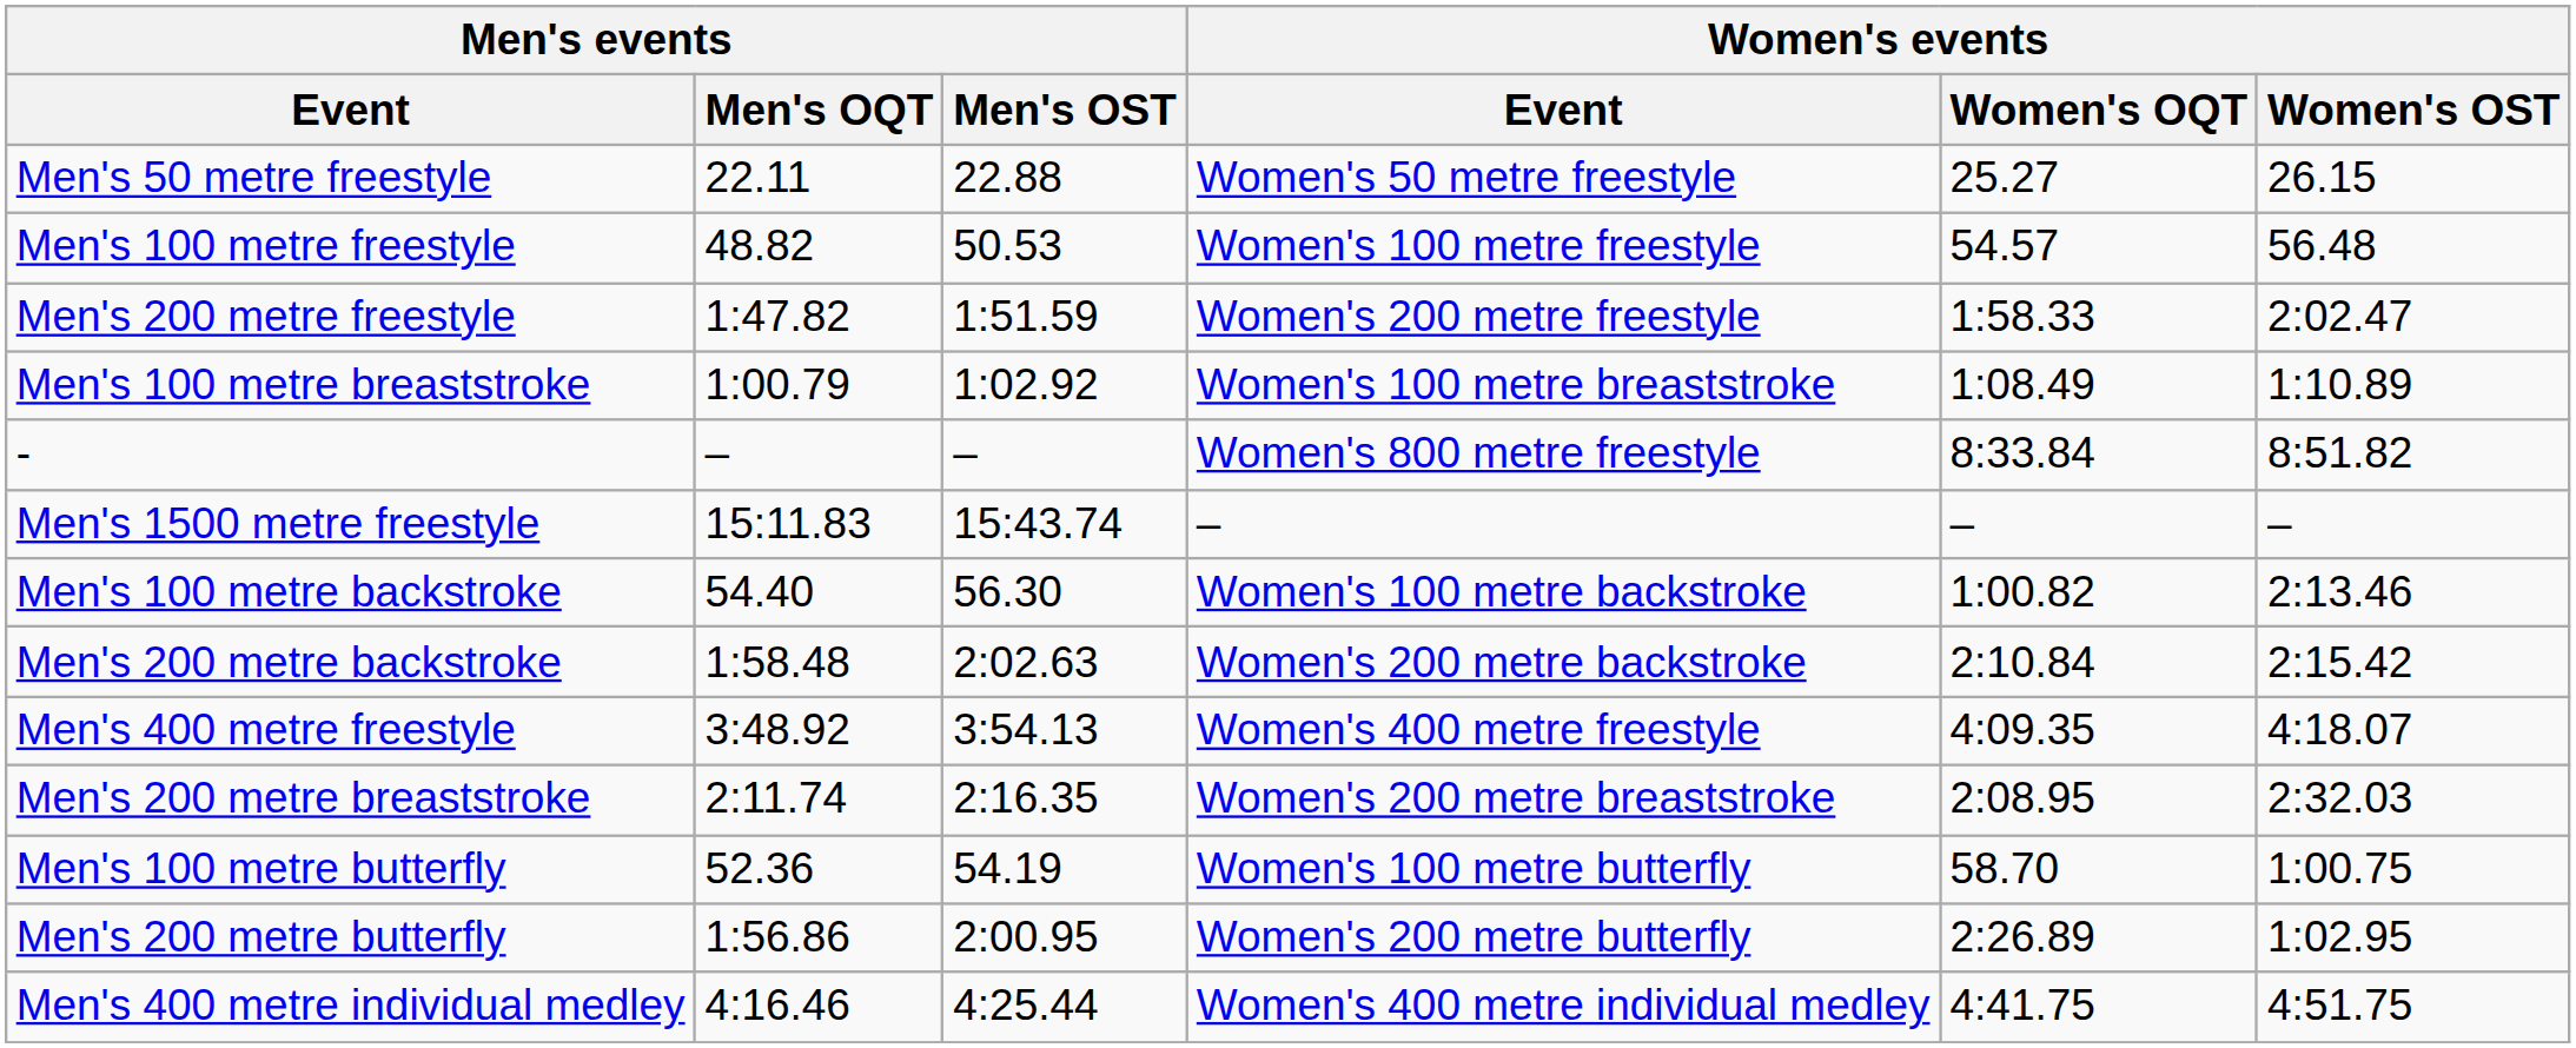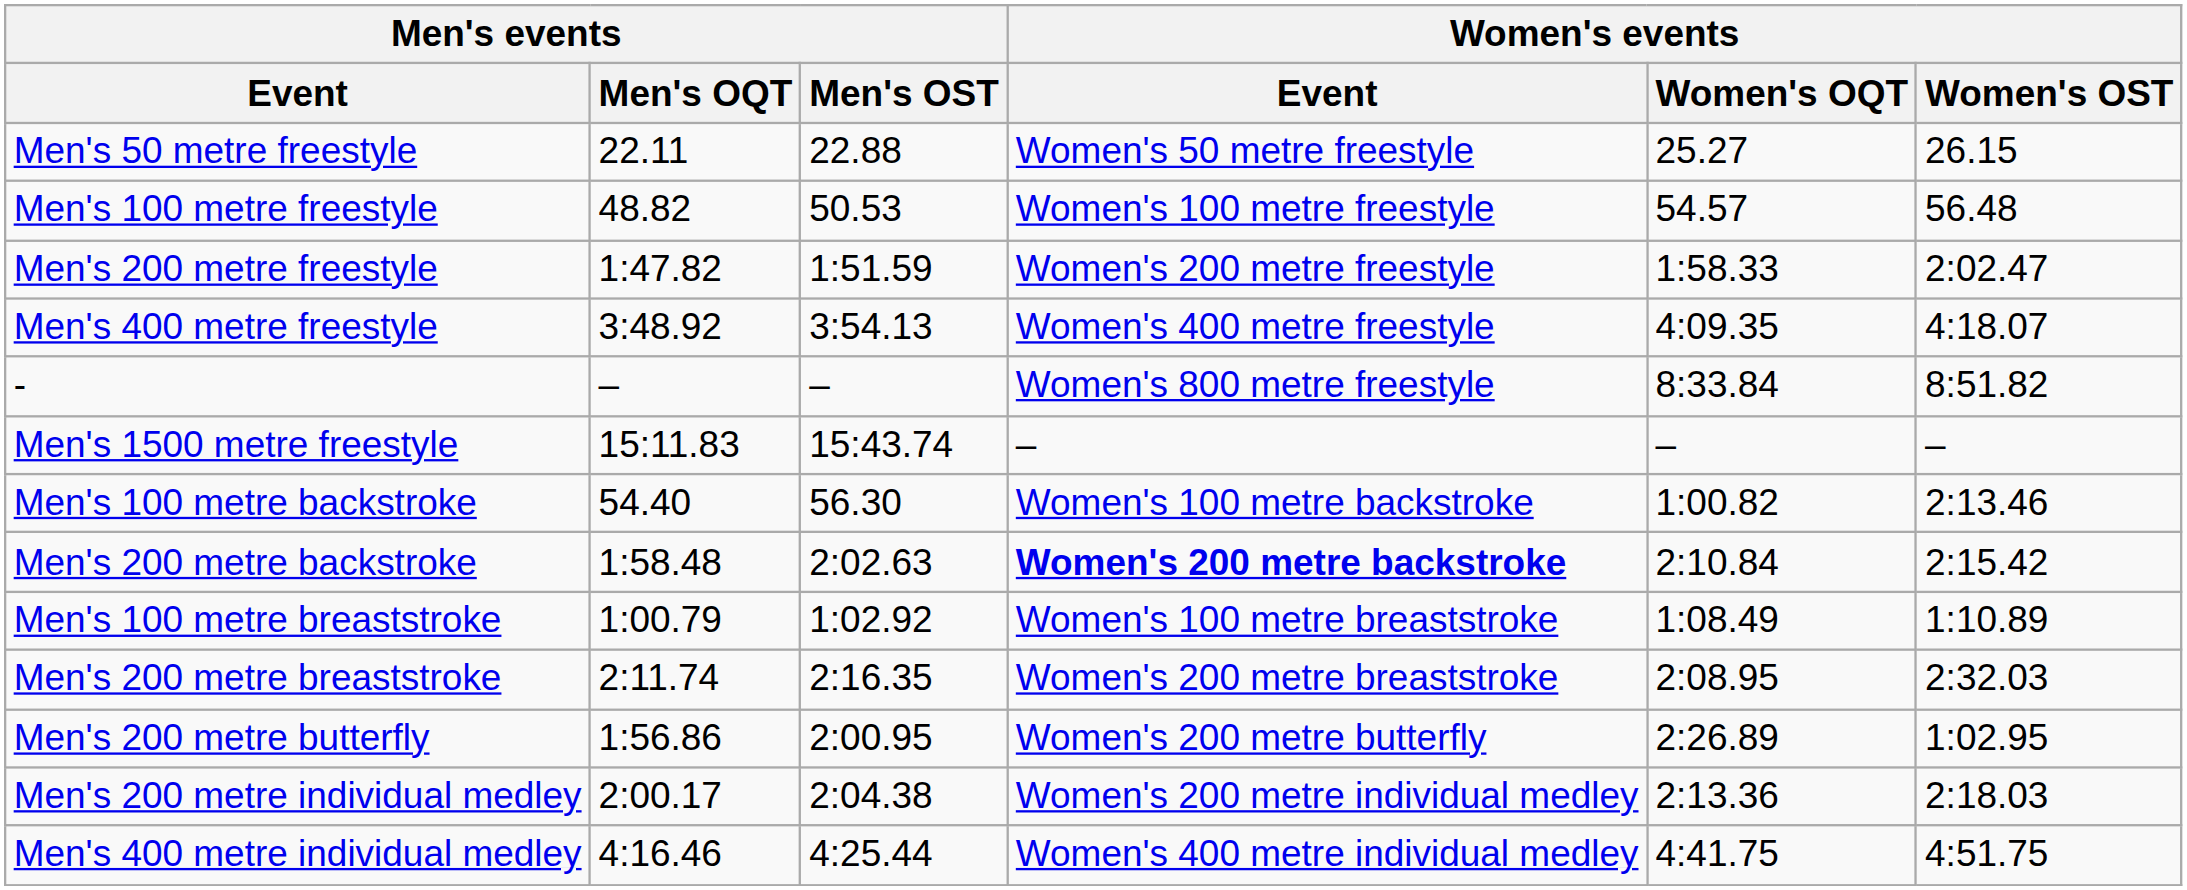rows swapped: Men's 400 metre freestyle <-> Men's 100 metre breaststroke
Men's 200 metre backstroke | Women's events / Event: normal -> bold
- row: Men's 100 metre butterfly | 52.36 | 54.19 | Women's 100 metre butterfly | 58.70 | 1:00.75
+ row: Men's 200 metre individual medley | 2:00.17 | 2:04.38 | Women's 200 metre individual medley | 2:13.36 | 2:18.03
